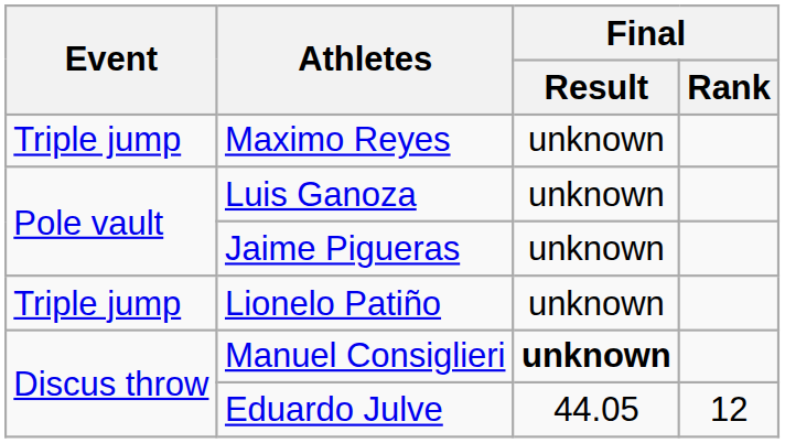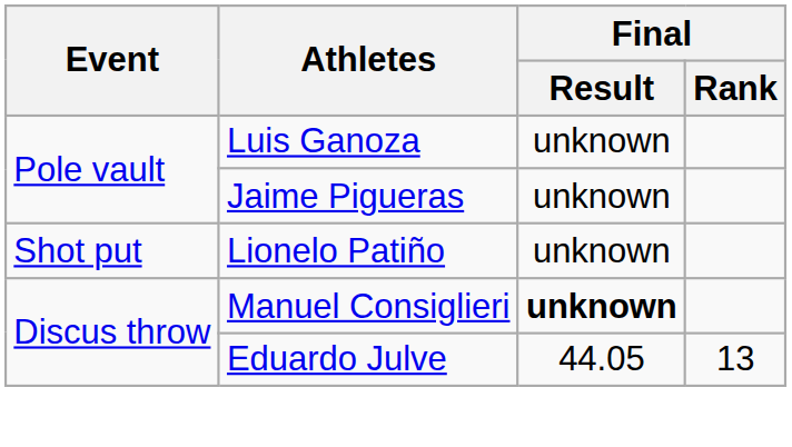- row: Triple jump | Maximo Reyes | unknown
Lionelo Patiño | Event: Triple jump -> Shot put
Eduardo Julve | Final / Rank: 12 -> 13
